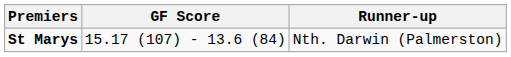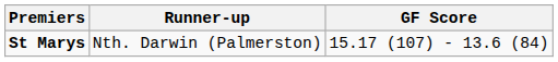columns swapped: GF Score <-> Runner-up
